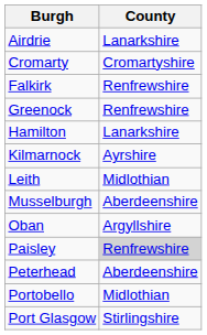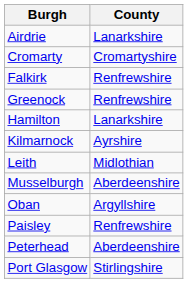Paisley | County: lightgrey background -> no background
- row: Portobello | Midlothian
